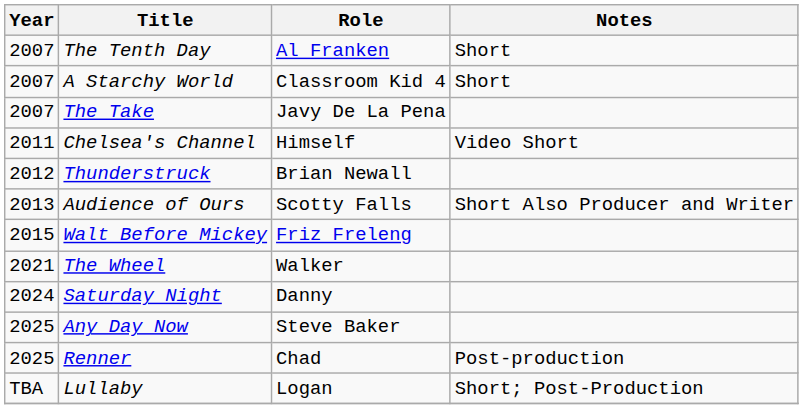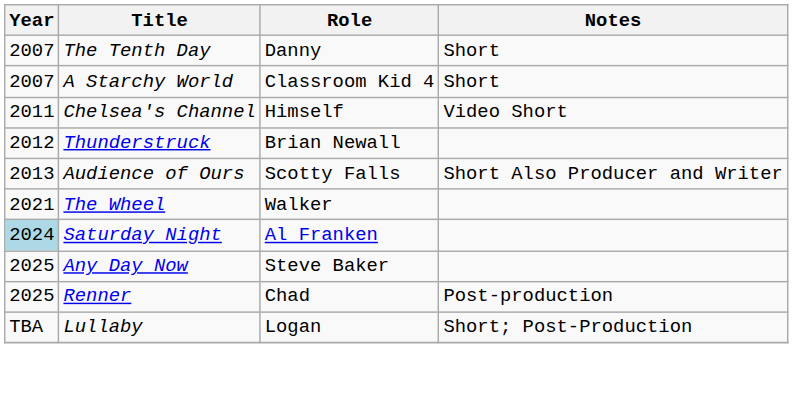The Tenth Day | Role: Al Franken -> Danny
- row: 2007 | The Take | Javy De La Pena
- row: 2015 | Walt Before Mickey | Friz Freleng
Saturday Night | Year: no background -> lightblue background
Saturday Night | Role: Danny -> Al Franken
